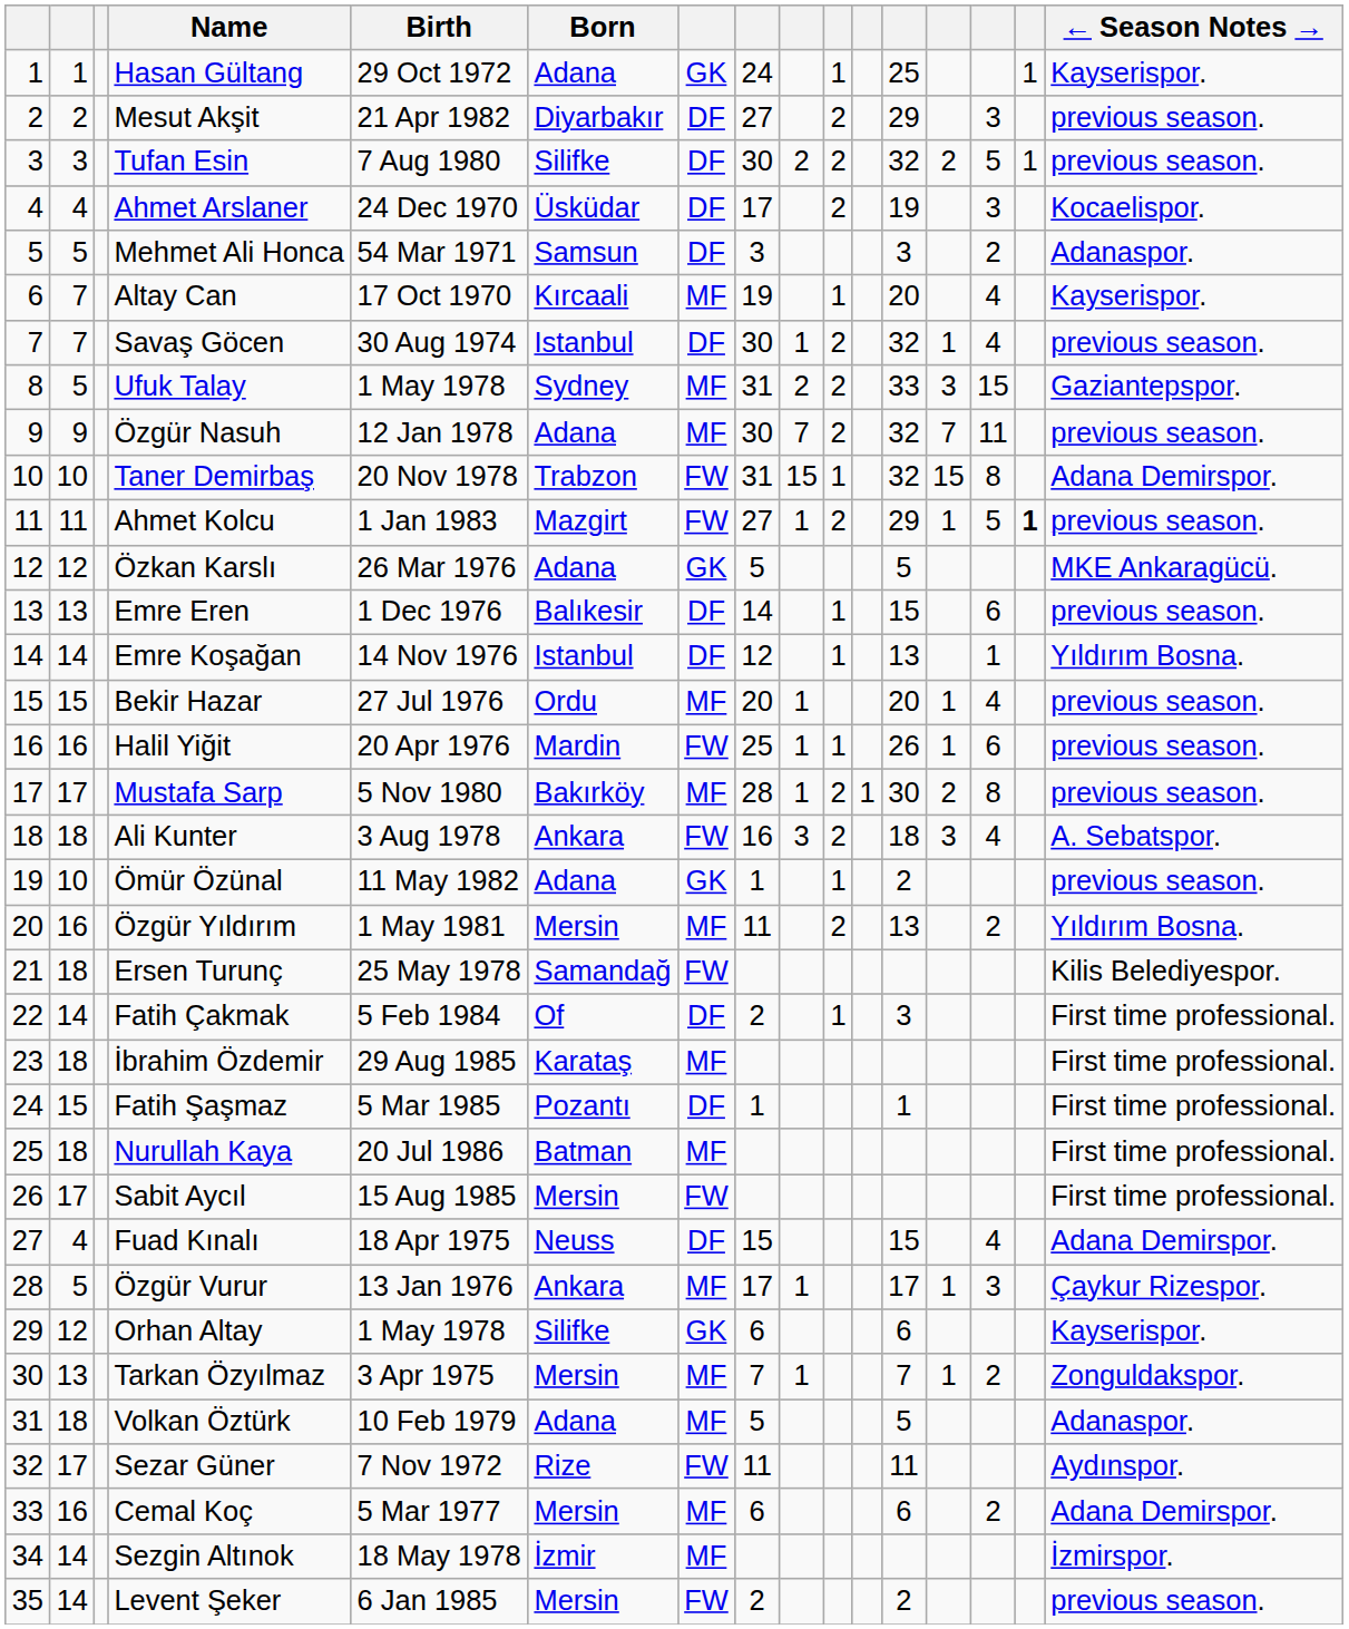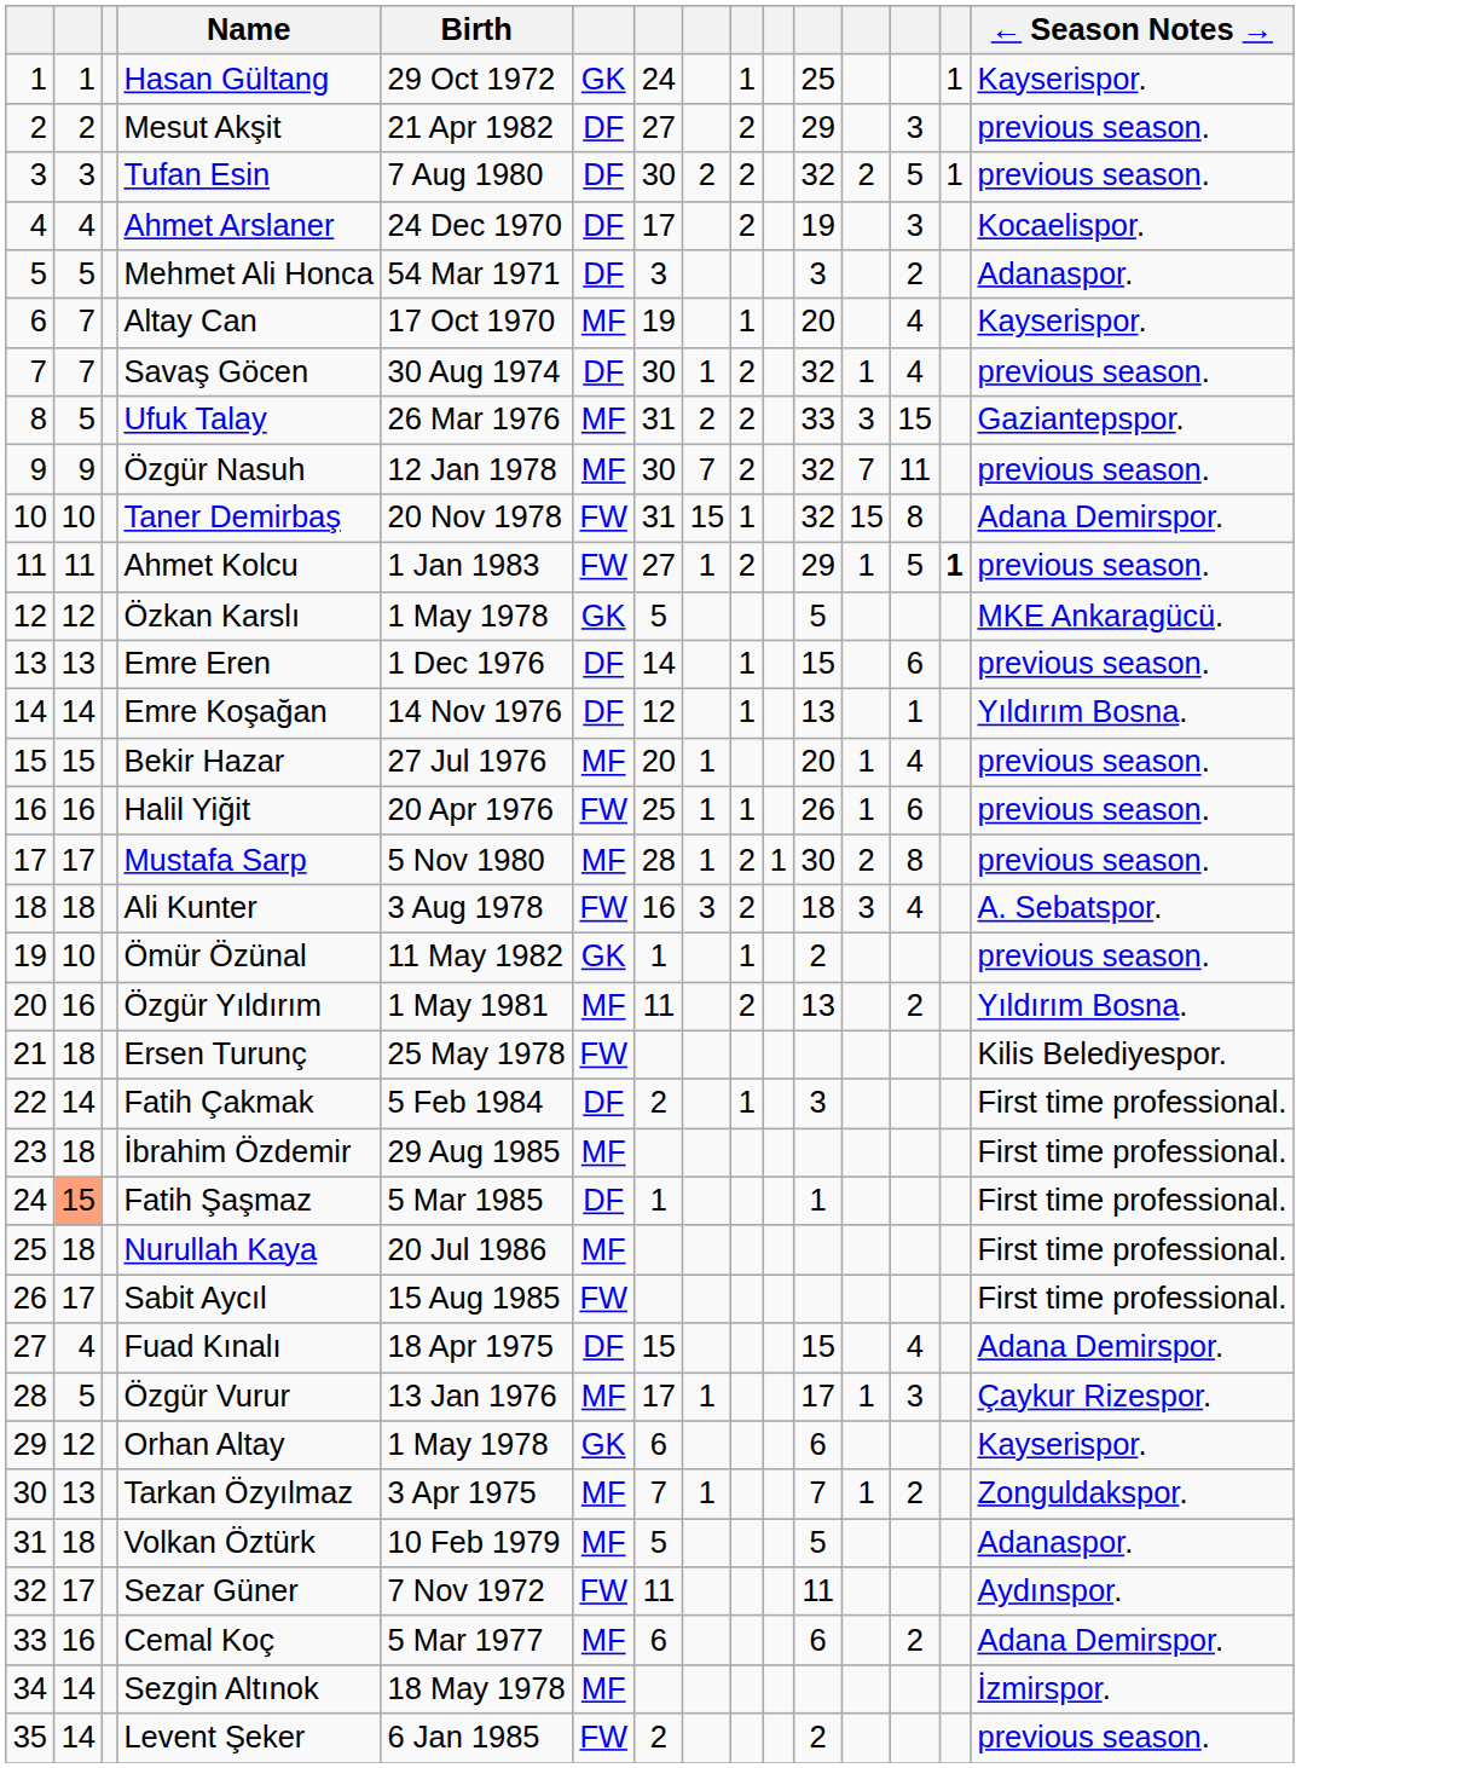- column: Born | Adana | Diyarbakır | Silifke | Üsküdar | Samsun | Kırcaali | Istanbul | Sydney | Adana | Trabzon | Mazgirt | Adana | Balıkesir | Istanbul | Ordu | Mardin | Bakırköy | Ankara | Adana | Mersin | Samandağ | Of | Karataş | Pozantı | Batman | Mersin | Neuss | Ankara | Silifke | Mersin | Adana | Rize | Mersin | İzmir | Mersin
Ufuk Talay | Birth: 1 May 1978 -> 26 Mar 1976
Özkan Karslı | Birth: 26 Mar 1976 -> 1 May 1978
Fatih Şaşmaz | column 2: no background -> lightsalmon background
